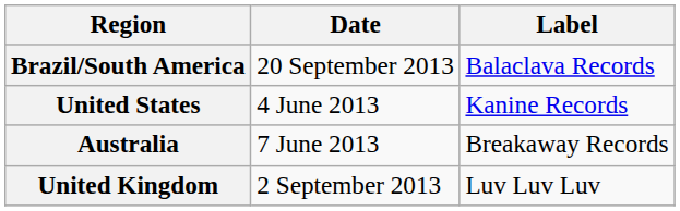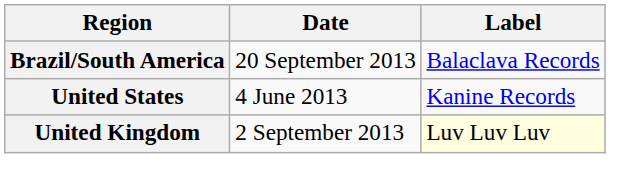- row: Australia | 7 June 2013 | Breakaway Records
United Kingdom | Label: no background -> lightyellow background
